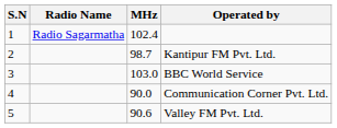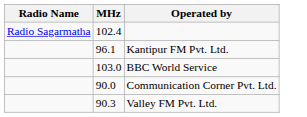- column: S.N | 1 | 2 | 3 | 4 | 5
Kantipur FM Pvt. Ltd. | MHz: 98.7 -> 96.1
Valley FM Pvt. Ltd. | MHz: 90.6 -> 90.3
